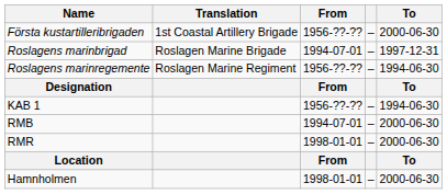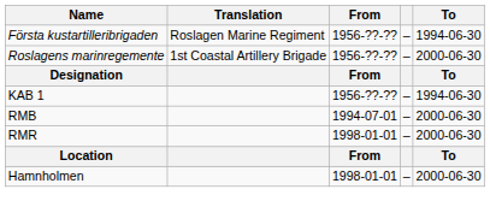Första kustartilleribrigaden | Translation: 1st Coastal Artillery Brigade -> Roslagen Marine Regiment
Första kustartilleribrigaden | To: 2000-06-30 -> 1994-06-30
- row: Roslagens marinbrigad | Roslagen Marine Brigade | 1994-07-01 | – | 1997-12-31
Roslagens marinregemente | Translation: Roslagen Marine Regiment -> 1st Coastal Artillery Brigade
Roslagens marinregemente | To: 1994-06-30 -> 2000-06-30
